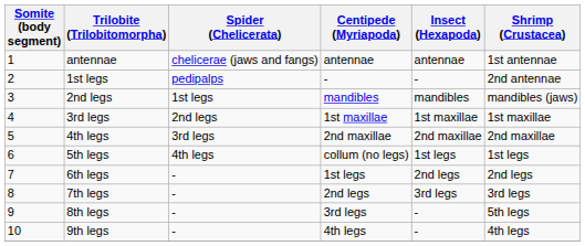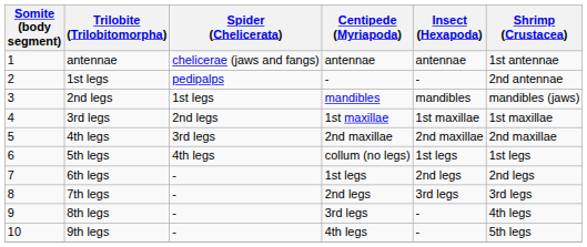8th legs | Shrimp (Crustacea): 5th legs -> 4th legs
9th legs | Shrimp (Crustacea): 4th legs -> 5th legs
